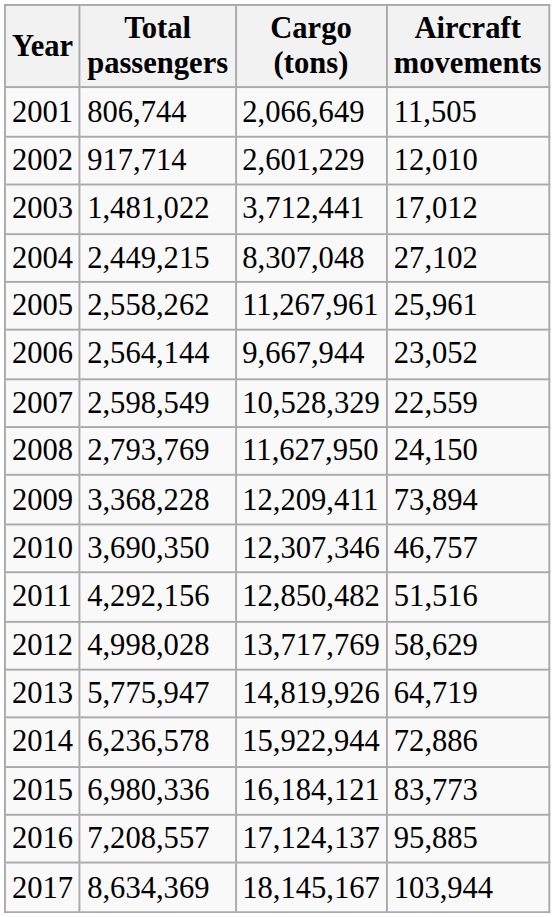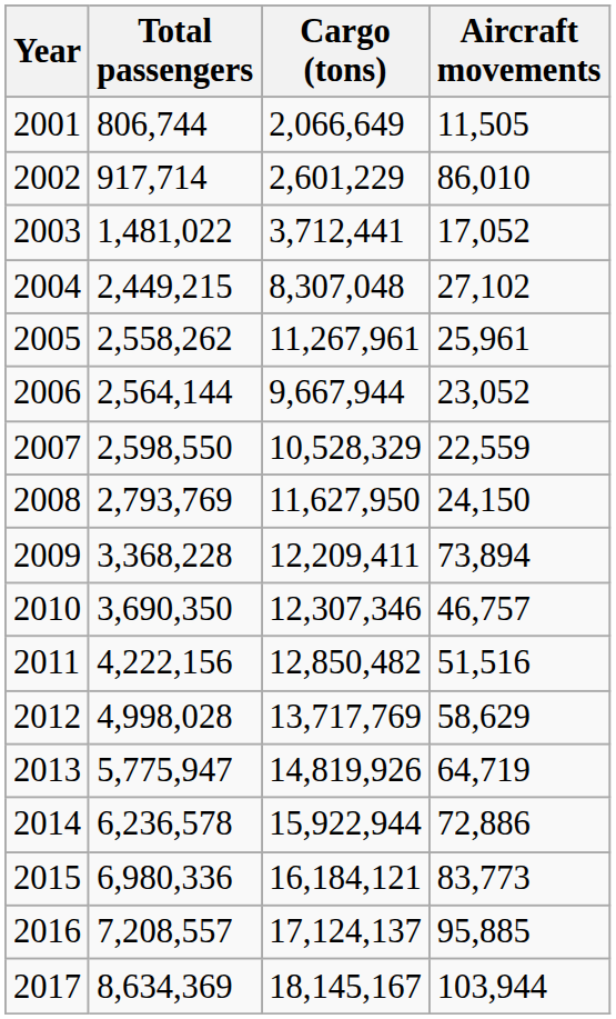2002 | Aircraft movements: 12,010 -> 86,010
2003 | Aircraft movements: 17,012 -> 17,052
2007 | Total passengers: 2,598,549 -> 2,598,550
2011 | Total passengers: 4,292,156 -> 4,222,156
